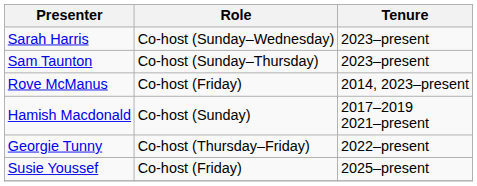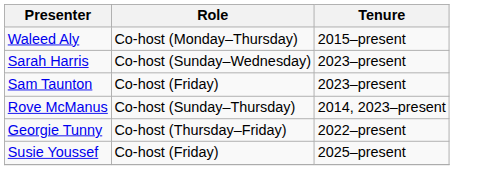+ row: Waleed Aly | Co-host (Monday–Thursday) | 2015–present
Sam Taunton | Role: Co-host (Sunday–Thursday) -> Co-host (Friday)
Rove McManus | Role: Co-host (Friday) -> Co-host (Sunday–Thursday)
- row: Hamish Macdonald | Co-host (Sunday) | 2017–2019 2021–present
